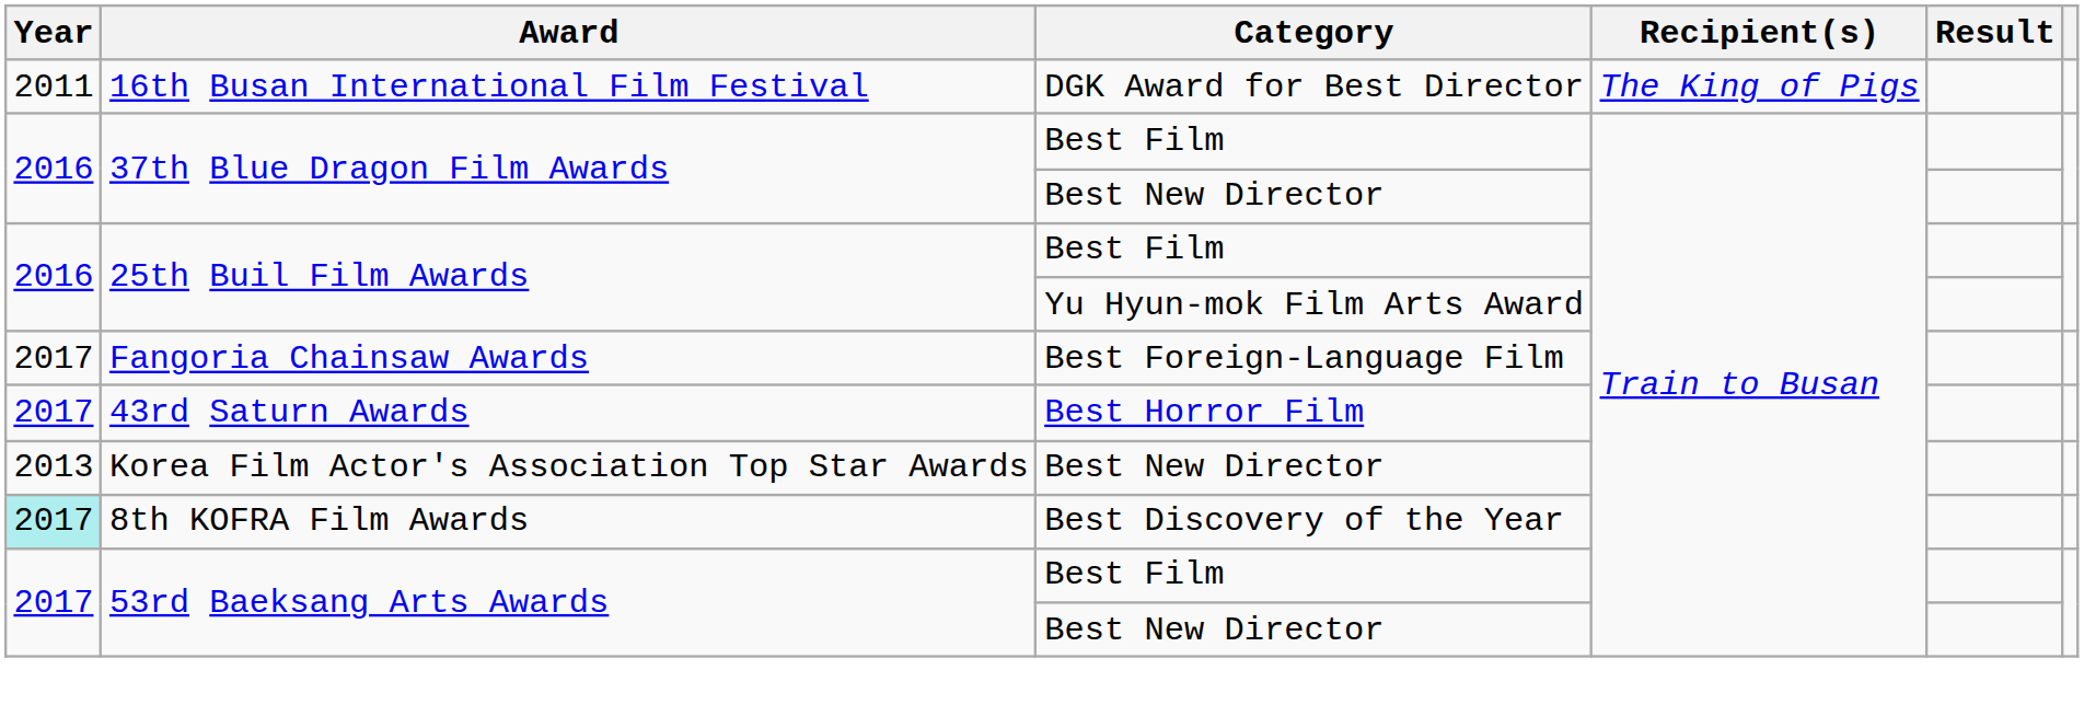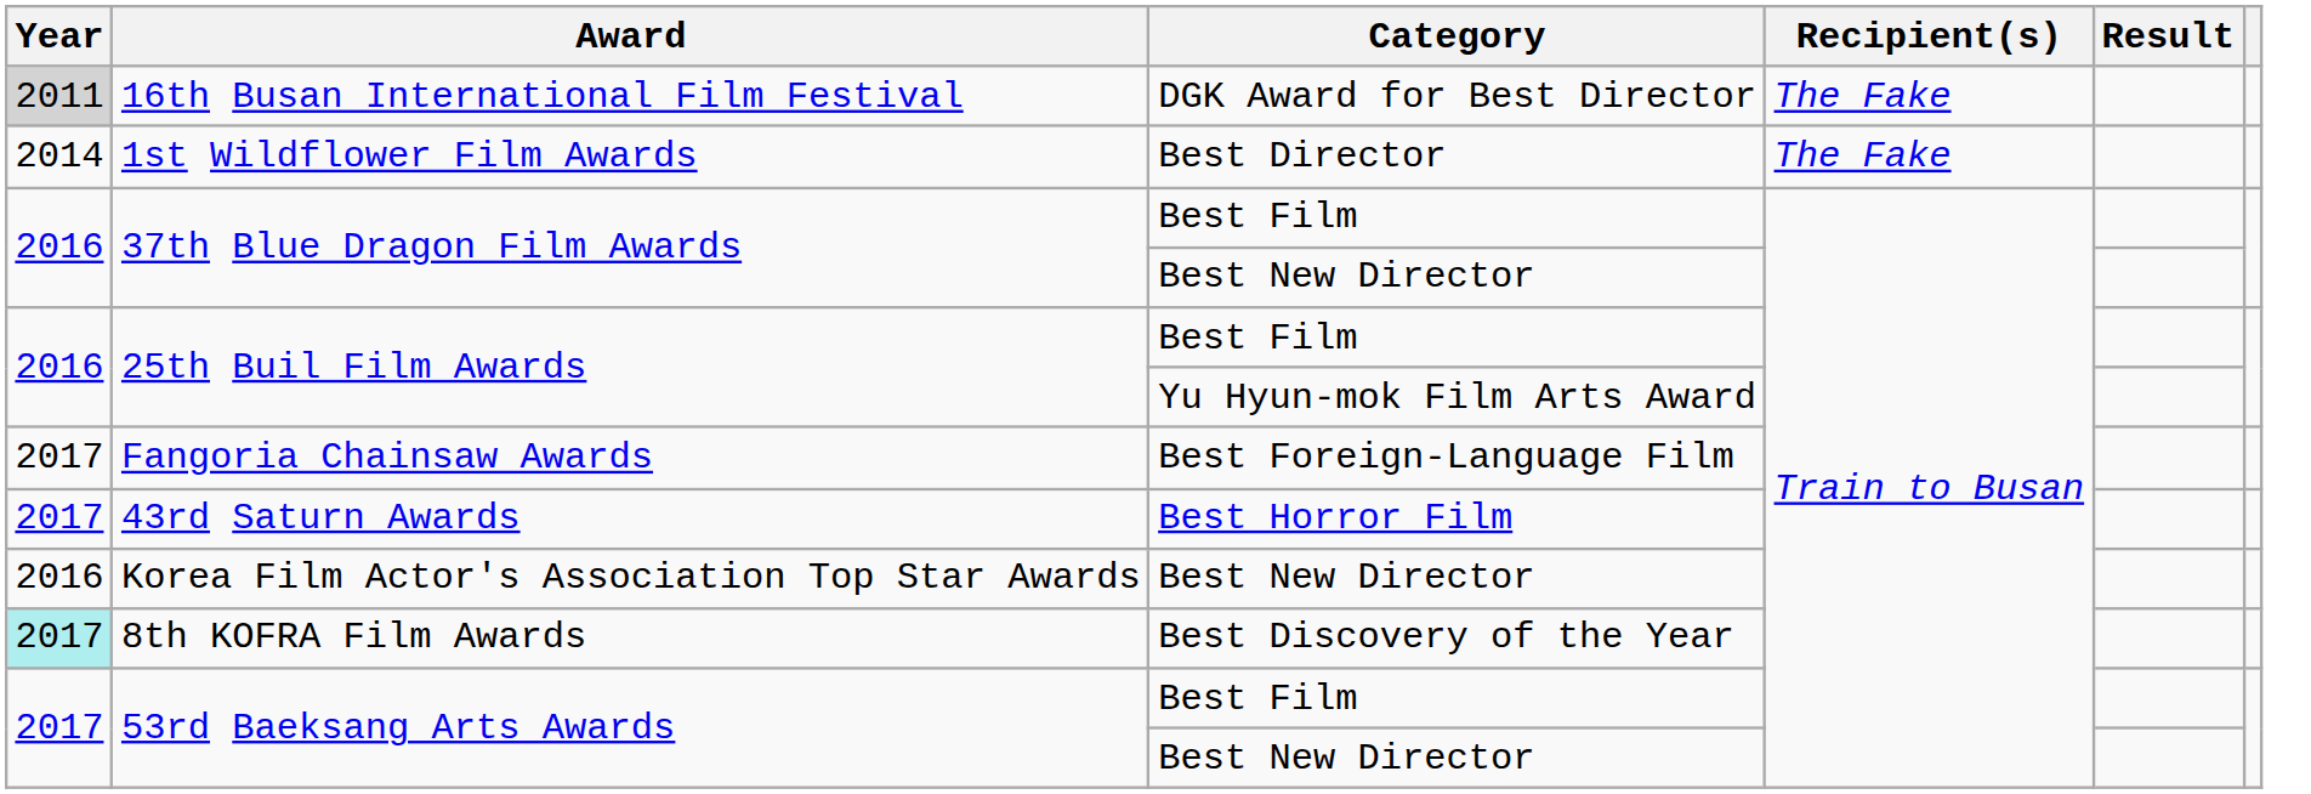16th Busan International Film Festival | Year: no background -> lightgrey background
16th Busan International Film Festival | Recipient(s): The King of Pigs -> The Fake
+ row: 2014 | 1st Wildflower Film Awards | Best Director | The Fake
Korea Film Actor's Association Top Star Awards | Year: 2013 -> 2016
